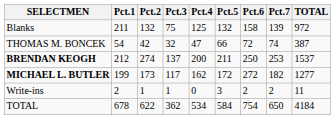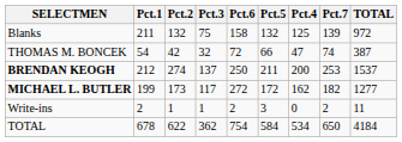columns swapped: Pct.4 <-> Pct.6
